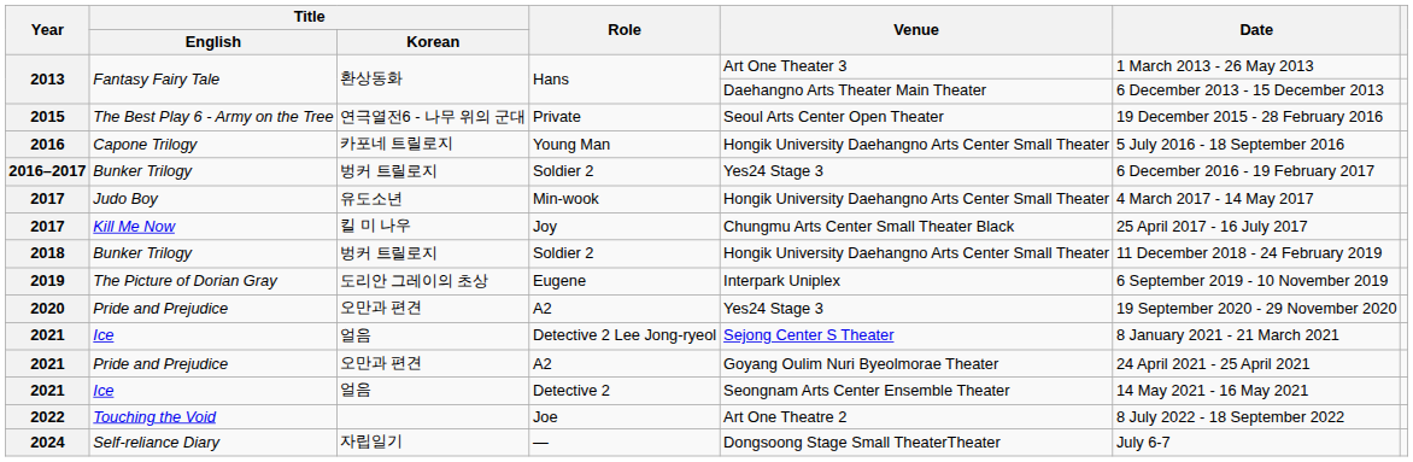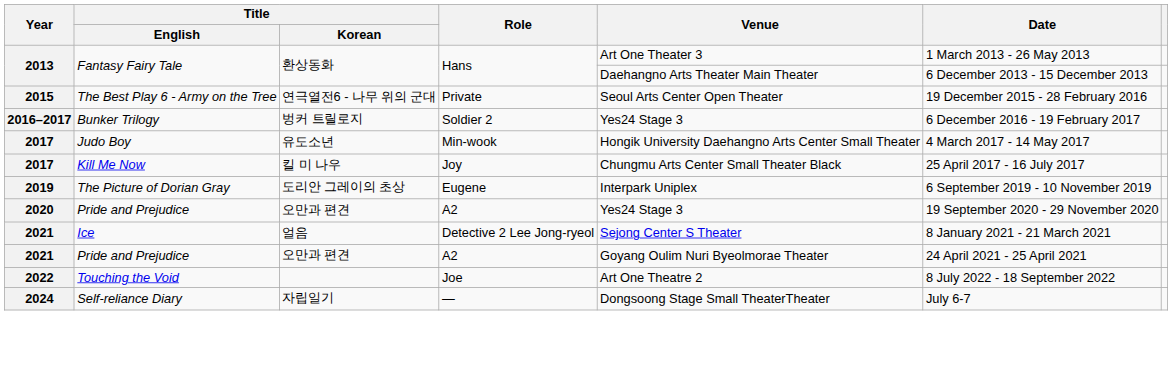- row: 2016 | Capone Trilogy | 카포네 트릴로지 | Young Man | Hongik University Daehangno Arts Center Small Theater | 5 July 2016 - 18 September 2016
- row: 2018 | Bunker Trilogy | 벙커 트릴로지 | Soldier 2 | Hongik University Daehangno Arts Center Small Theater | 11 December 2018 - 24 February 2019
- row: 2021 | Ice | 얼음 | Detective 2 | Seongnam Arts Center Ensemble Theater | 14 May 2021 - 16 May 2021
